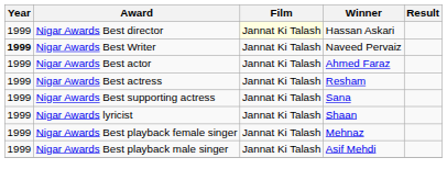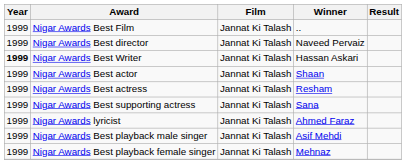+ row: 1999 | Nigar Awards Best Film | Jannat Ki Talash | ..
Nigar Awards Best director | Film: lightyellow background -> no background
Nigar Awards Best director | Winner: Hassan Askari -> Naveed Pervaiz
Nigar Awards Best Writer | Winner: Naveed Pervaiz -> Hassan Askari
Nigar Awards Best actor | Winner: Ahmed Faraz -> Shaan
Nigar Awards lyricist | Winner: Shaan -> Ahmed Faraz
rows swapped: Nigar Awards Best playback female singer <-> Nigar Awards Best playback male singer
